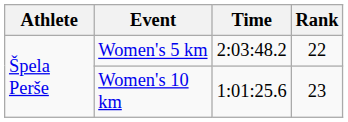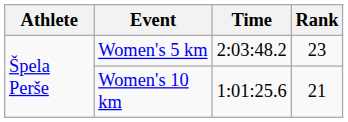Women's 5 km | Rank: 22 -> 23
Women's 10 km | Rank: 23 -> 21
